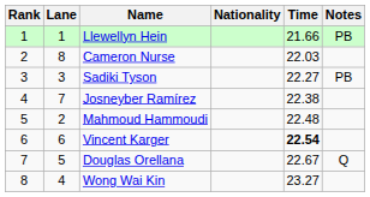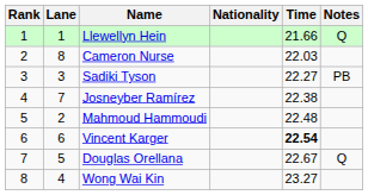Llewellyn Hein | Notes: PB -> Q
